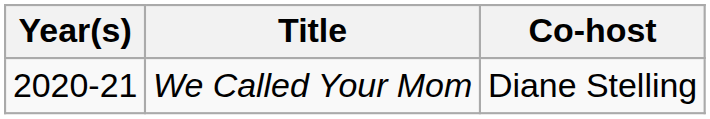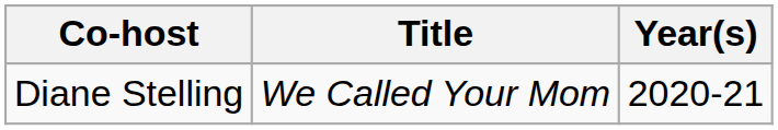columns swapped: Year(s) <-> Co-host
